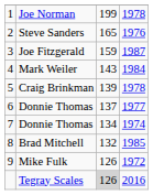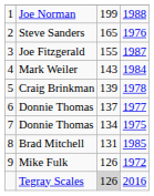Joe Norman | column 4: 1978 -> 1988
Joe Fitzgerald | column 3: 159 -> 155
7 / Donnie Thomas | column 4: 1974 -> 1975
Brad Mitchell | column 3: 132 -> 131
